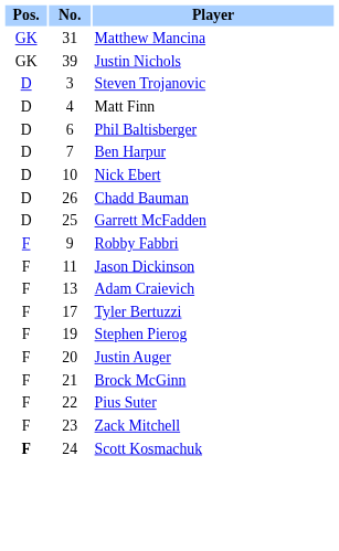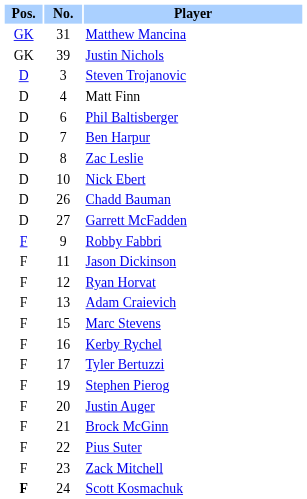+ row: D | 8 | Zac Leslie
Garrett McFadden | No.: 25 -> 27
+ row: F | 12 | Ryan Horvat
+ row: F | 15 | Marc Stevens
+ row: F | 16 | Kerby Rychel
